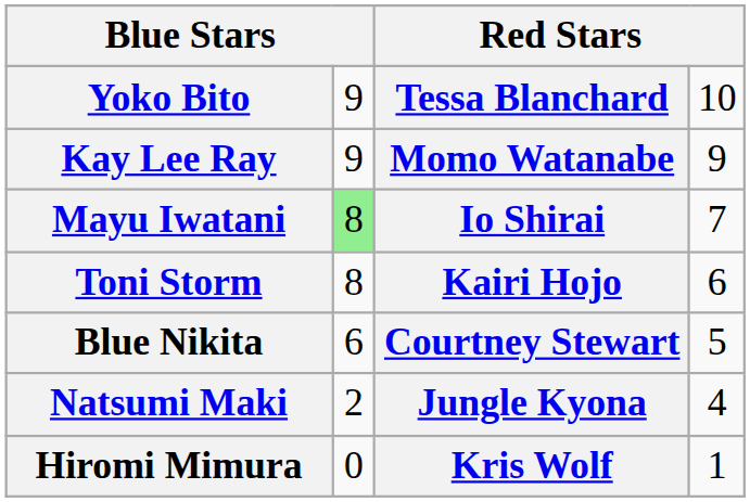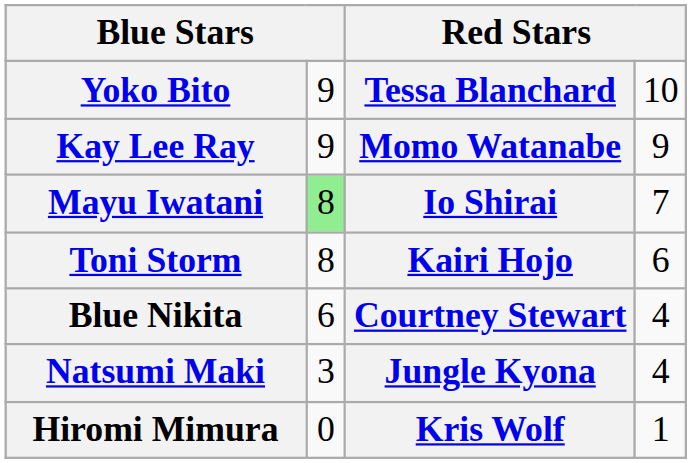Blue Nikita | column 4: 5 -> 4
Natsumi Maki | column 2: 2 -> 3
